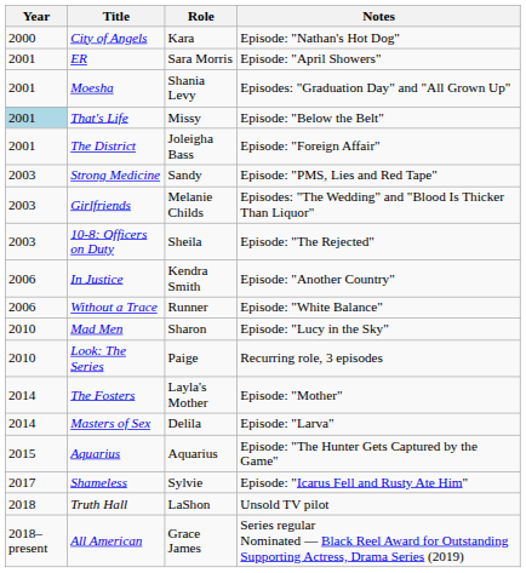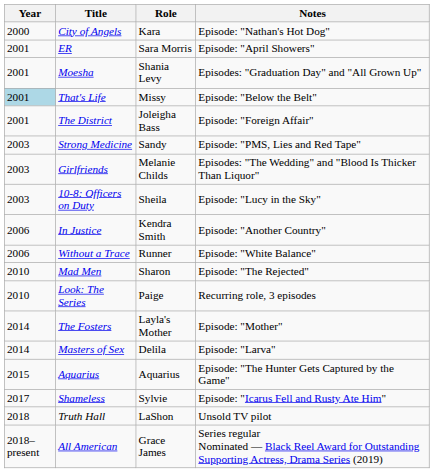10-8: Officers on Duty | Notes: Episode: "The Rejected" -> Episode: "Lucy in the Sky"
Mad Men | Notes: Episode: "Lucy in the Sky" -> Episode: "The Rejected"
